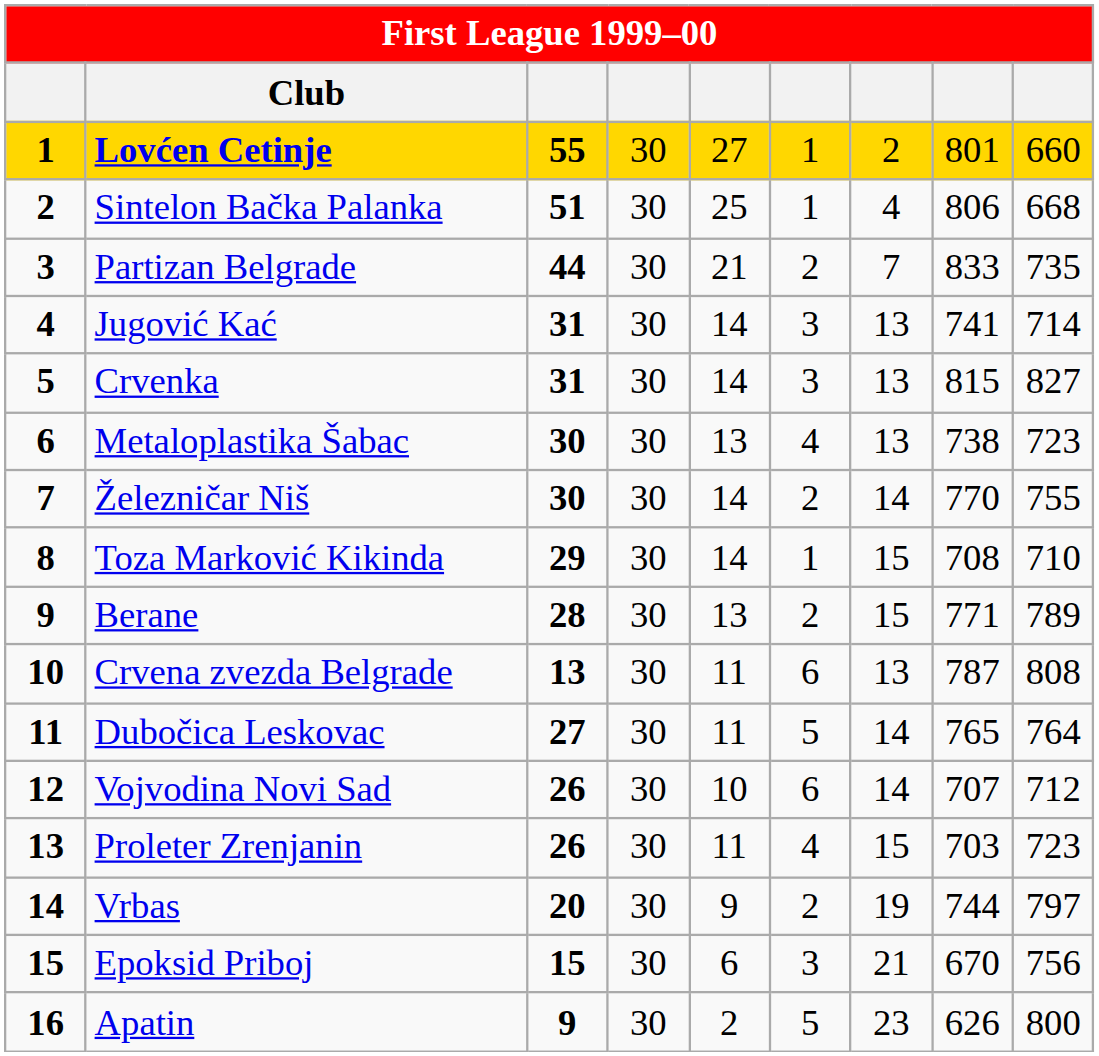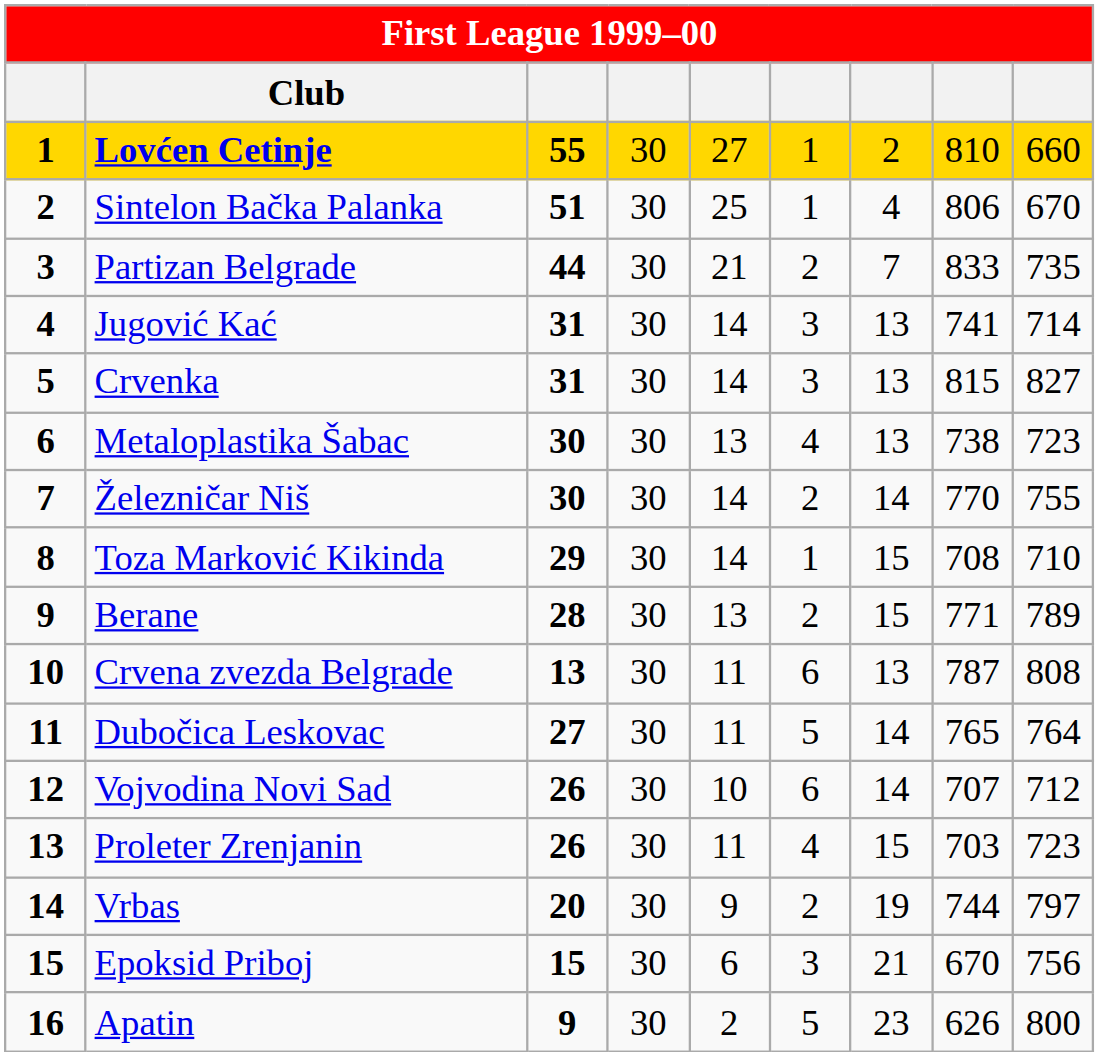Lovćen Cetinje | column 8: 801 -> 810
Sintelon Bačka Palanka | column 9: 668 -> 670
